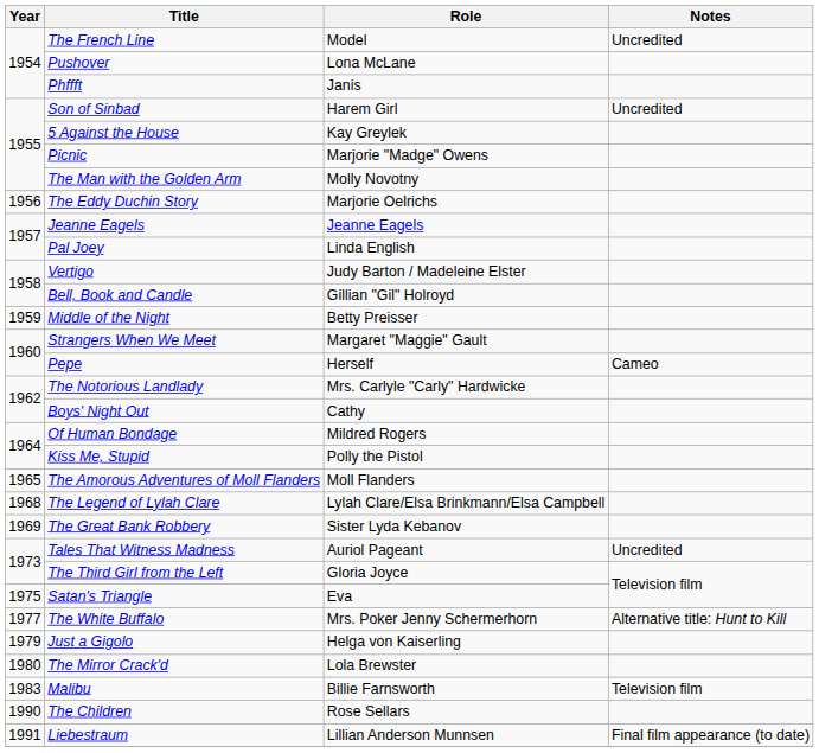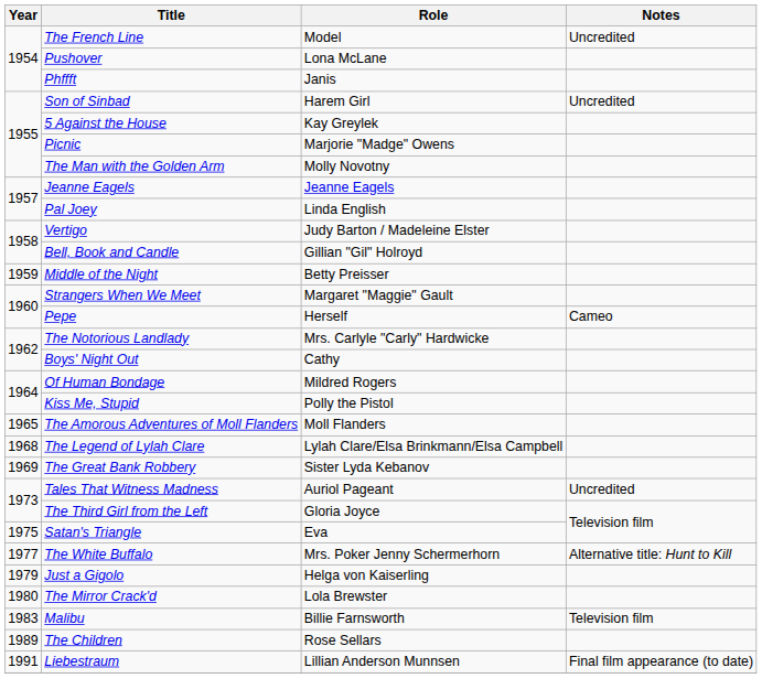- row: 1956 | The Eddy Duchin Story | Marjorie Oelrichs
The Children | Year: 1990 -> 1989
